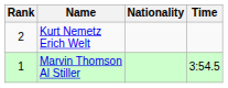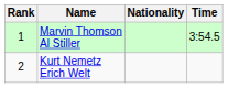rows swapped: Marvin Thomson Al Stiller <-> Kurt Nemetz Erich Welt
